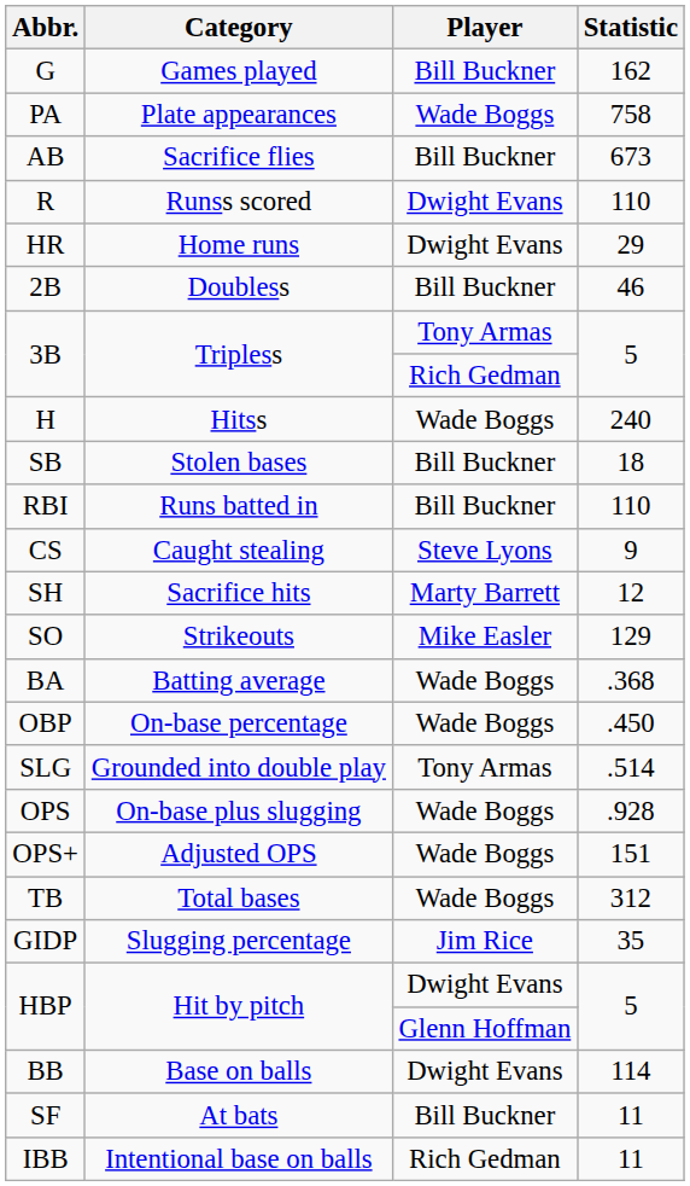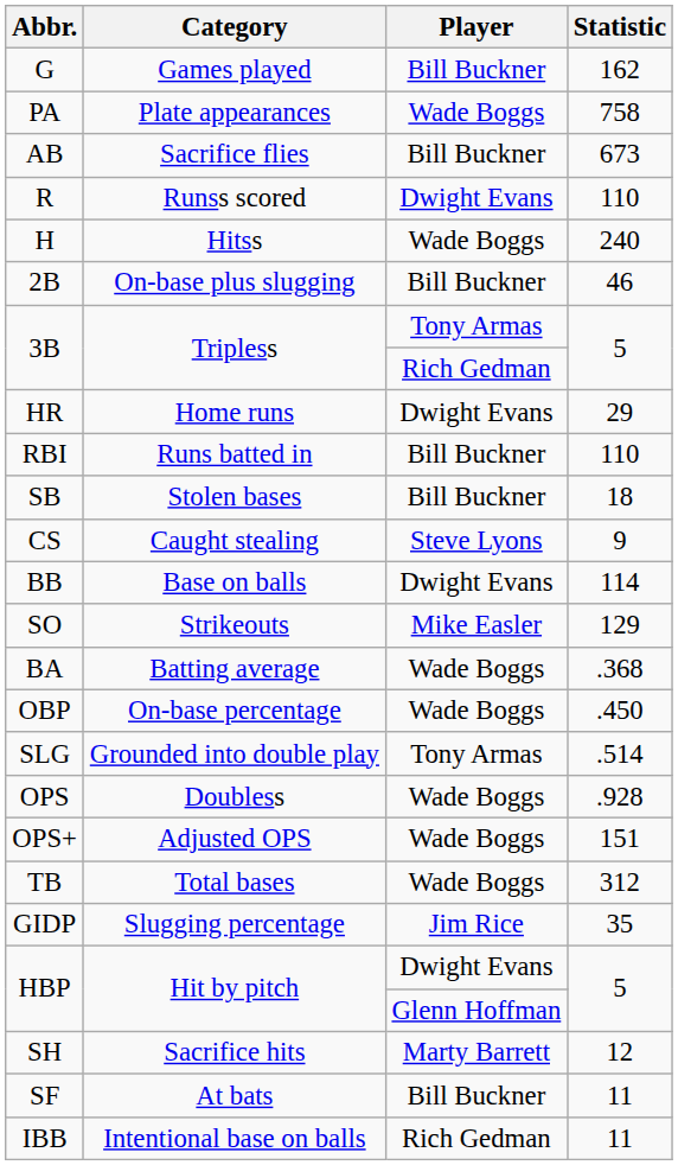rows swapped: H <-> HR
2B | Category: Doubless -> On-base plus slugging
rows swapped: RBI <-> SB
rows swapped: BB <-> SH
OPS | Category: On-base plus slugging -> Doubless
